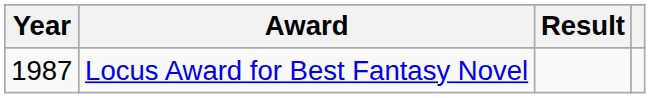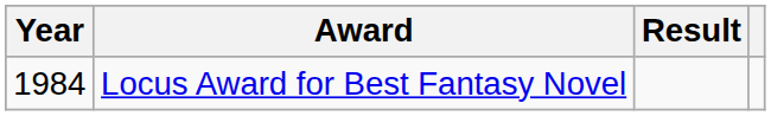Locus Award for Best Fantasy Novel | Year: 1987 -> 1984
